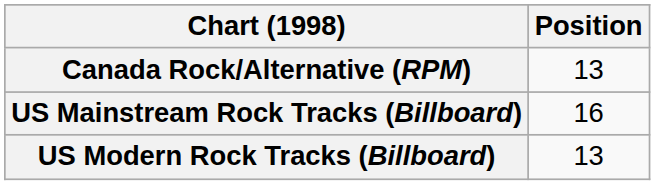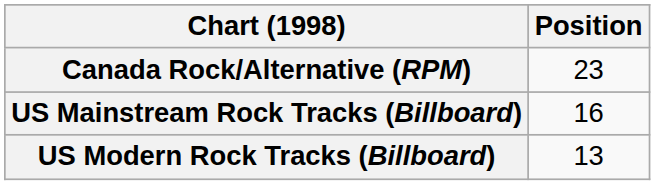Canada Rock/Alternative (RPM) | Position: 13 -> 23
